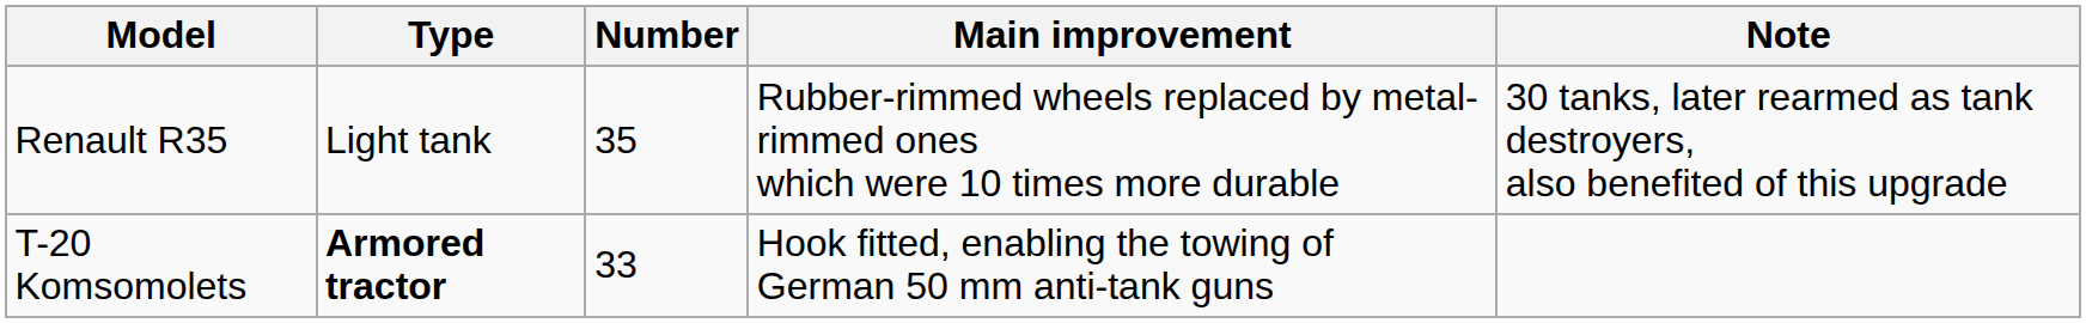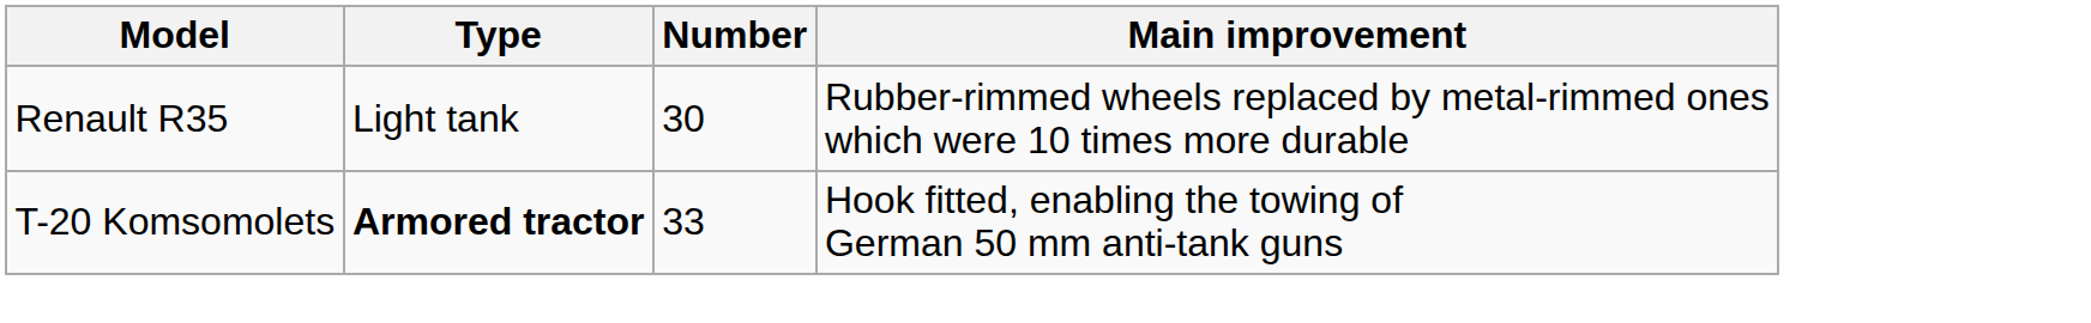- column: Note | 30 tanks, later rearmed as tank destroyers, also benefited of this upgrade
Renault R35 | Number: 35 -> 30
